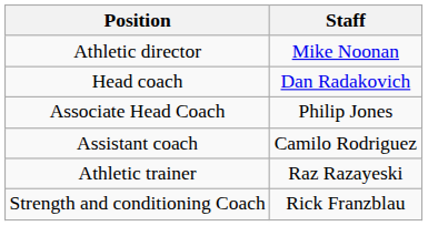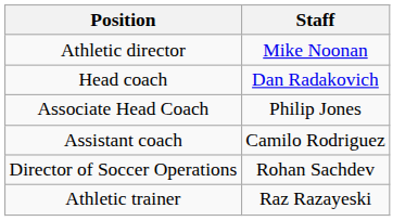+ row: Director of Soccer Operations | Rohan Sachdev
- row: Strength and conditioning Coach | Rick Franzblau
